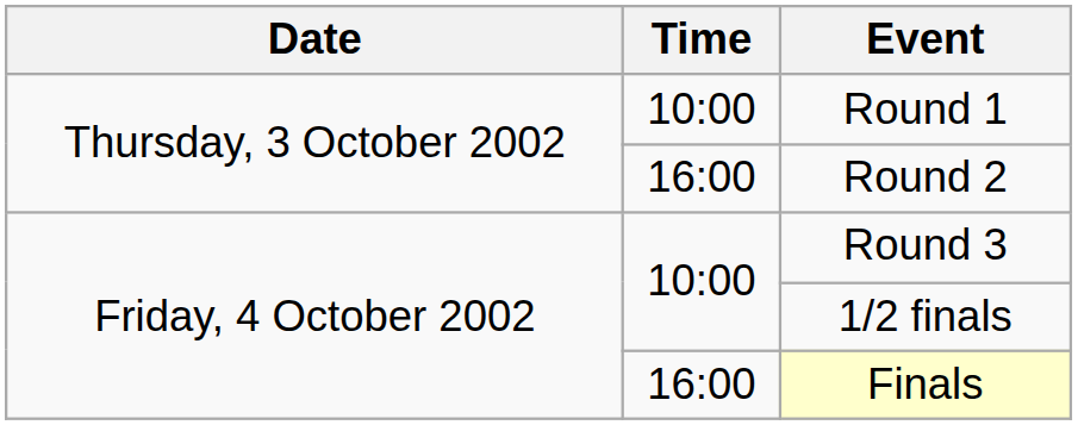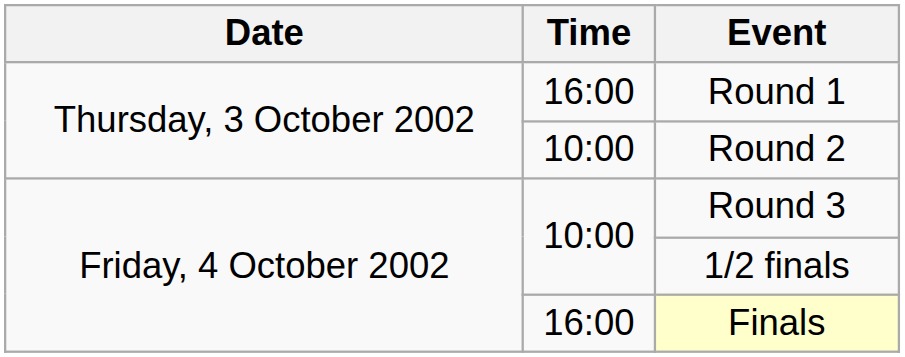Round 1 | Time: 10:00 -> 16:00
Round 2 | Time: 16:00 -> 10:00
